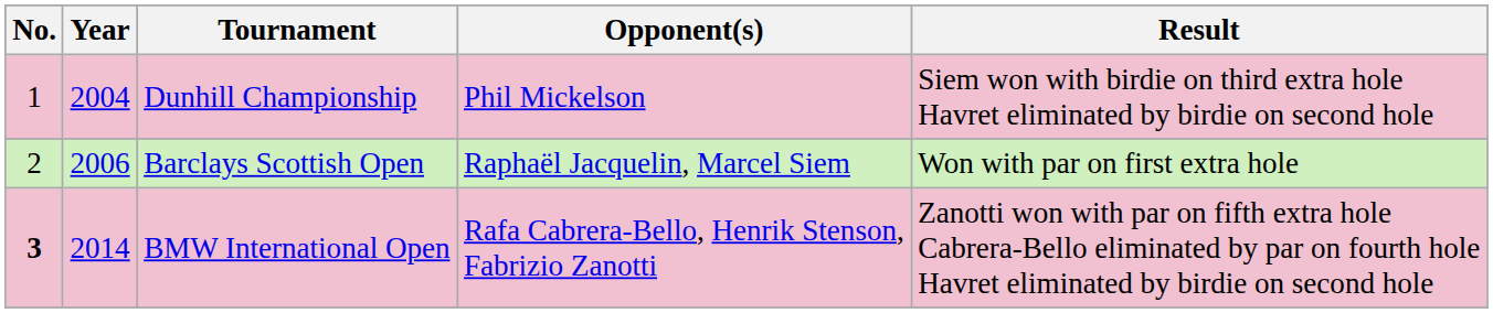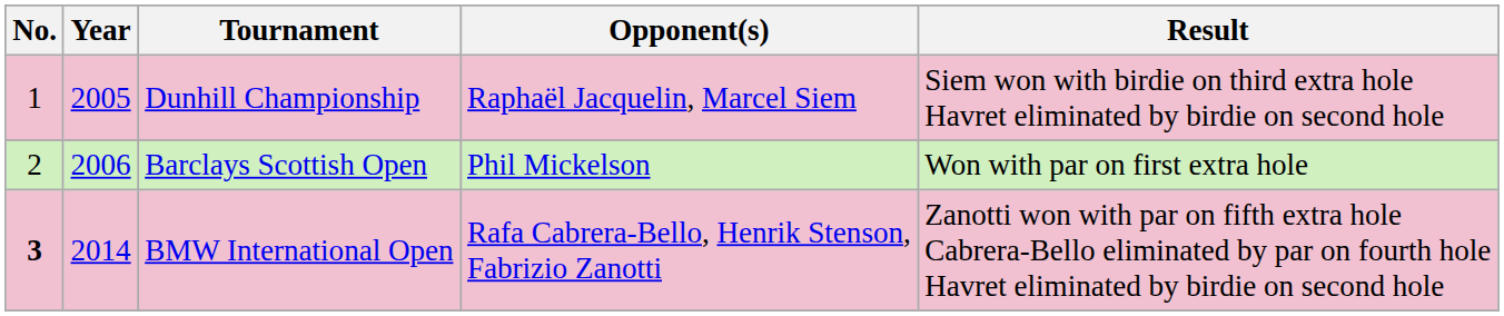Dunhill Championship | Year: 2004 -> 2005
Dunhill Championship | Opponent(s): Phil Mickelson -> Raphaël Jacquelin, Marcel Siem
Barclays Scottish Open | Opponent(s): Raphaël Jacquelin, Marcel Siem -> Phil Mickelson
